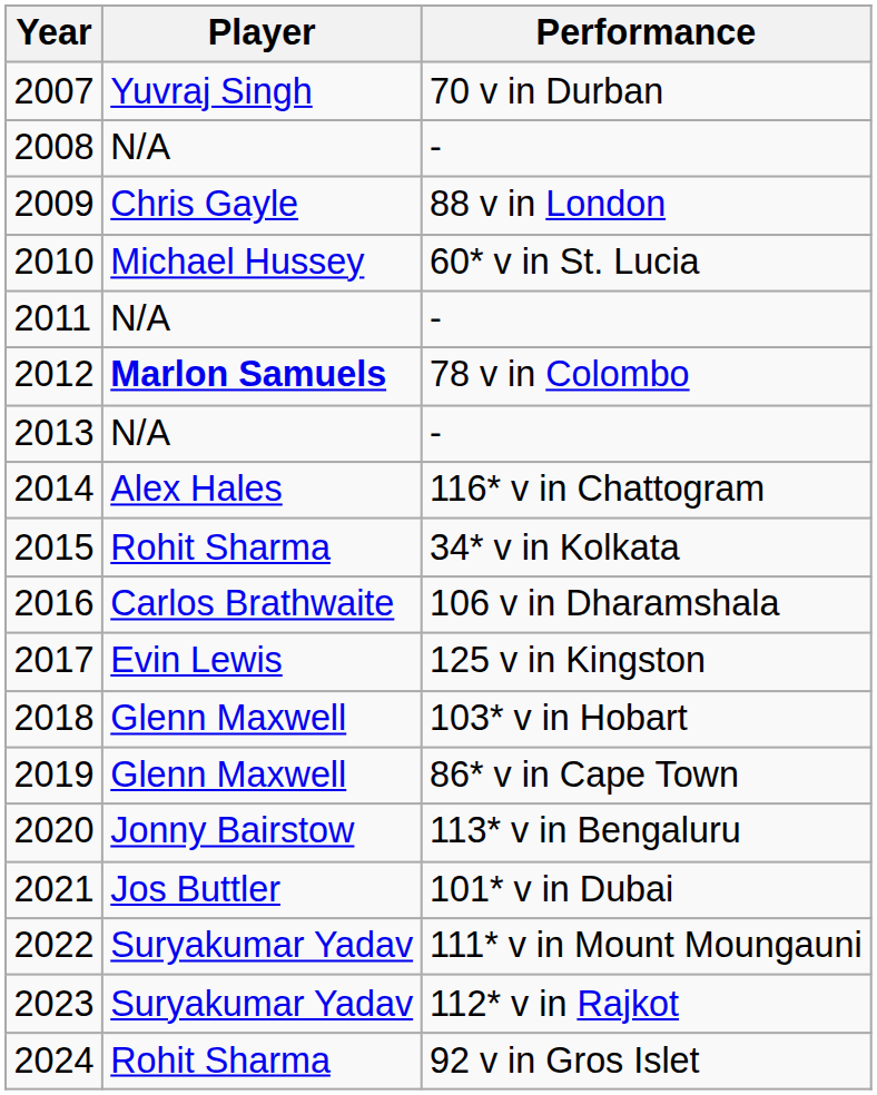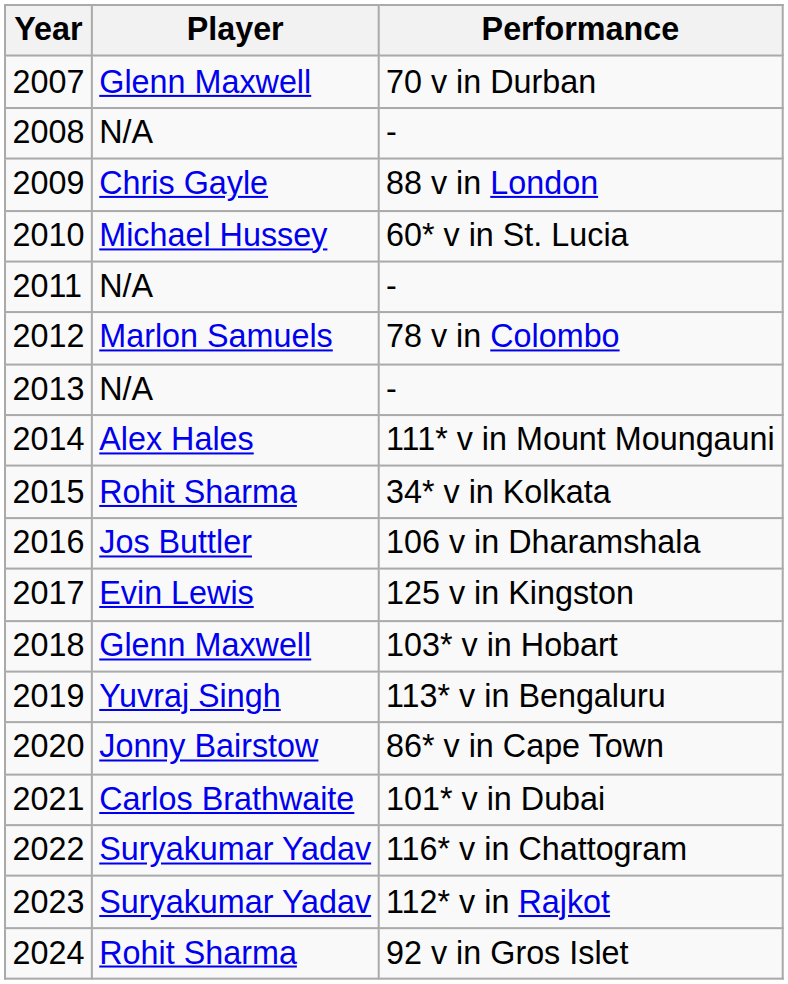2007 | Player: Yuvraj Singh -> Glenn Maxwell
2012 | Player: bold -> normal
2014 | Performance: 116* v in Chattogram -> 111* v in Mount Moungauni
2016 | Player: Carlos Brathwaite -> Jos Buttler
2019 | Player: Glenn Maxwell -> Yuvraj Singh
2019 | Performance: 86* v in Cape Town -> 113* v in Bengaluru
2020 | Performance: 113* v in Bengaluru -> 86* v in Cape Town
2021 | Player: Jos Buttler -> Carlos Brathwaite
2022 | Performance: 111* v in Mount Moungauni -> 116* v in Chattogram
